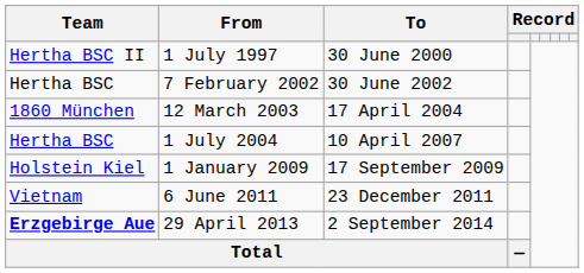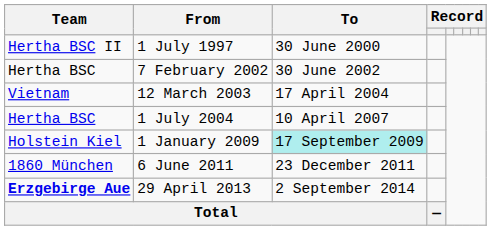12 March 2003 | Team: 1860 München -> Vietnam
1 January 2009 | To: no background -> paleturquoise background
6 June 2011 | Team: Vietnam -> 1860 München
